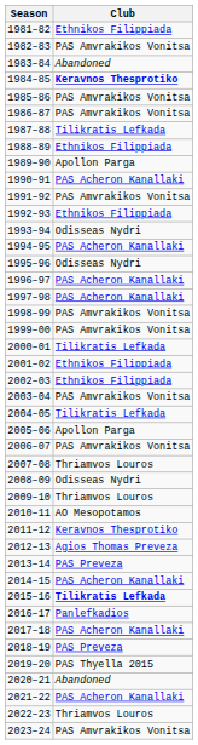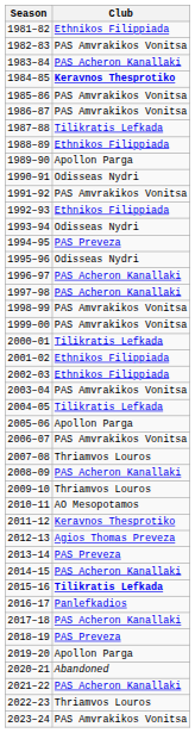1983–84 | Club: Abandoned -> PAS Acheron Kanallaki
1990–91 | Club: PAS Acheron Kanallaki -> Odisseas Nydri
1994–95 | Club: PAS Acheron Kanallaki -> PAS Preveza
2008–09 | Club: Odisseas Nydri -> PAS Acheron Kanallaki
2019–20 | Club: PAS Thyella 2015 -> Apollon Parga
